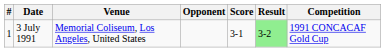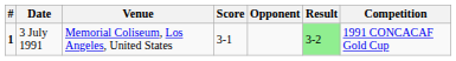columns swapped: Opponent <-> Score
3 July 1991 | #: normal -> bold
